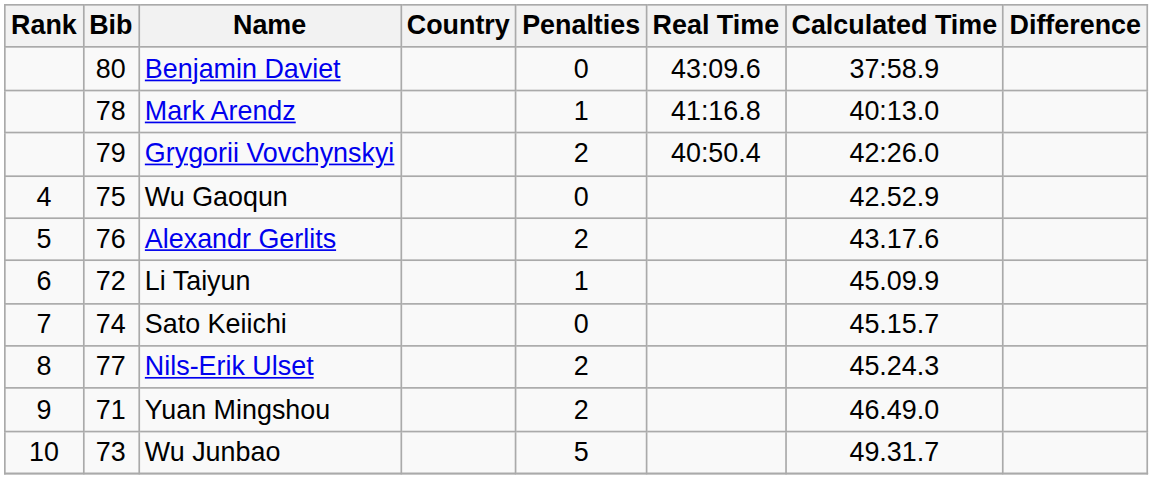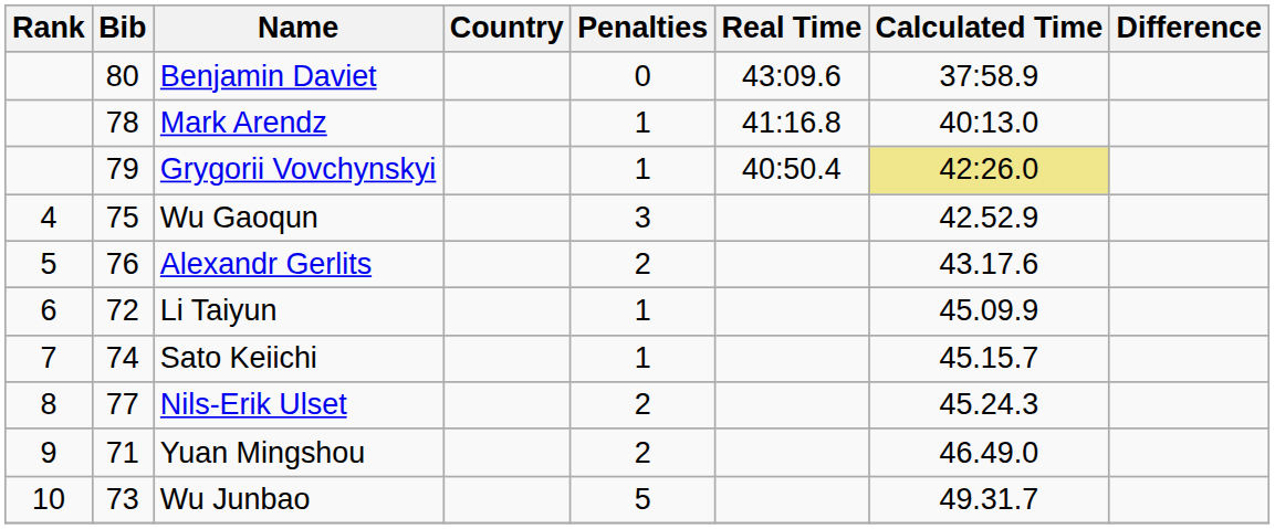Grygorii Vovchynskyi | Penalties: 2 -> 1
Grygorii Vovchynskyi | Calculated Time: no background -> khaki background
Wu Gaoqun | Penalties: 0 -> 3
Sato Keiichi | Penalties: 0 -> 1
